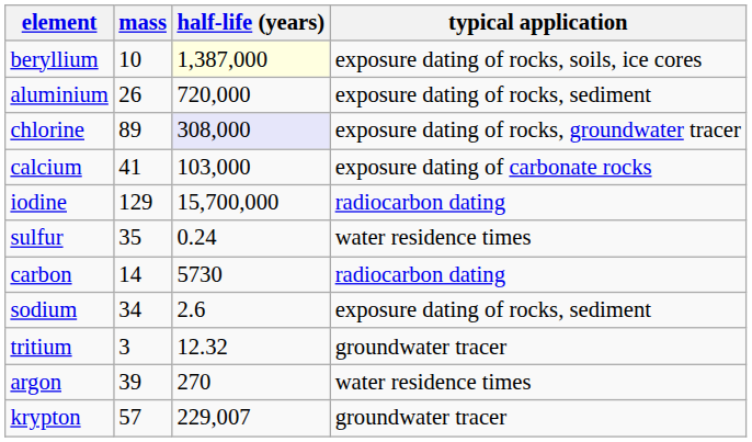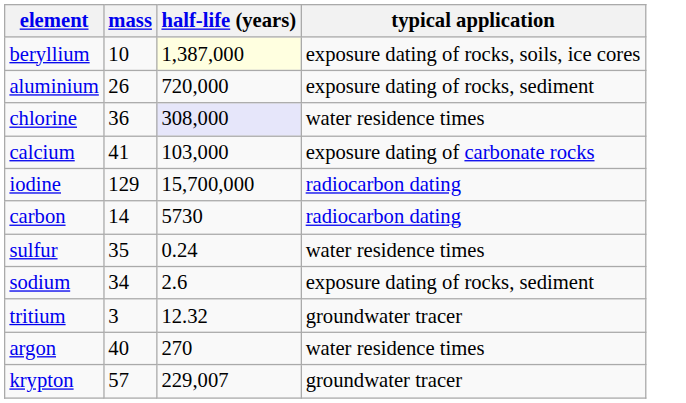chlorine | mass: 89 -> 36
chlorine | typical application: exposure dating of rocks, groundwater tracer -> water residence times
rows swapped: carbon <-> sulfur
argon | mass: 39 -> 40
